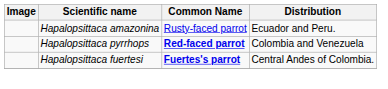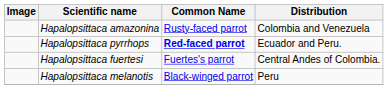Hapalopsittaca amazonina | Distribution: Ecuador and Peru. -> Colombia and Venezuela
Hapalopsittaca pyrrhops | Distribution: Colombia and Venezuela -> Ecuador and Peru.
Hapalopsittaca fuertesi | Common Name: bold -> normal
+ row: Hapalopsittaca melanotis | Black-winged parrot | Peru
